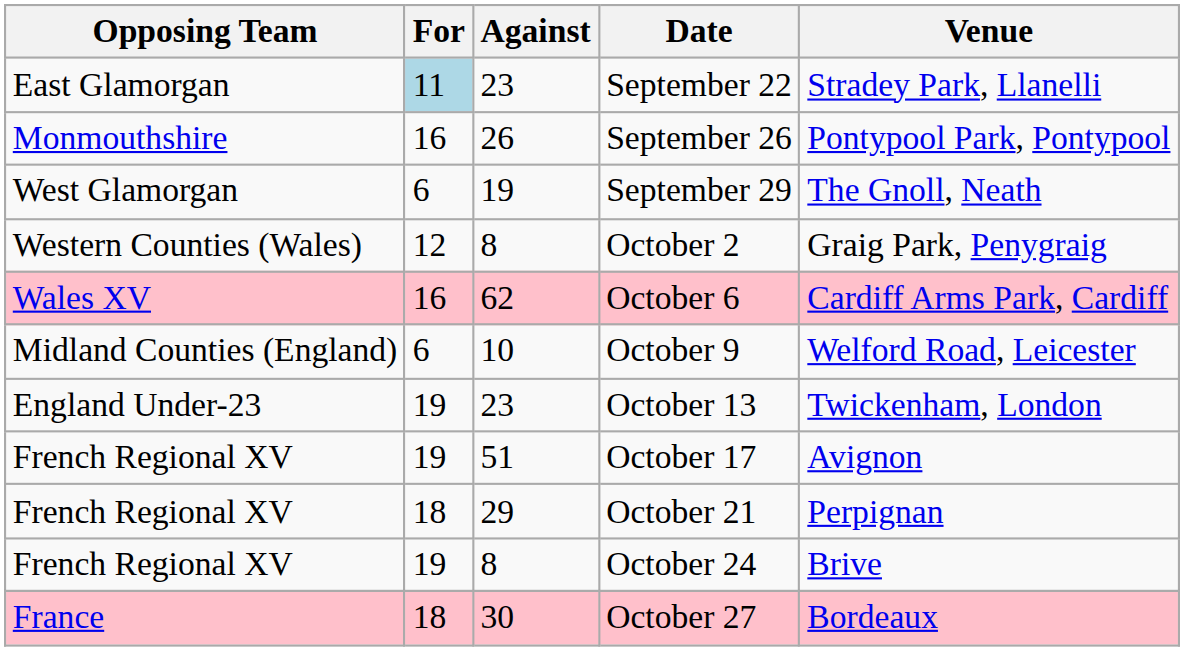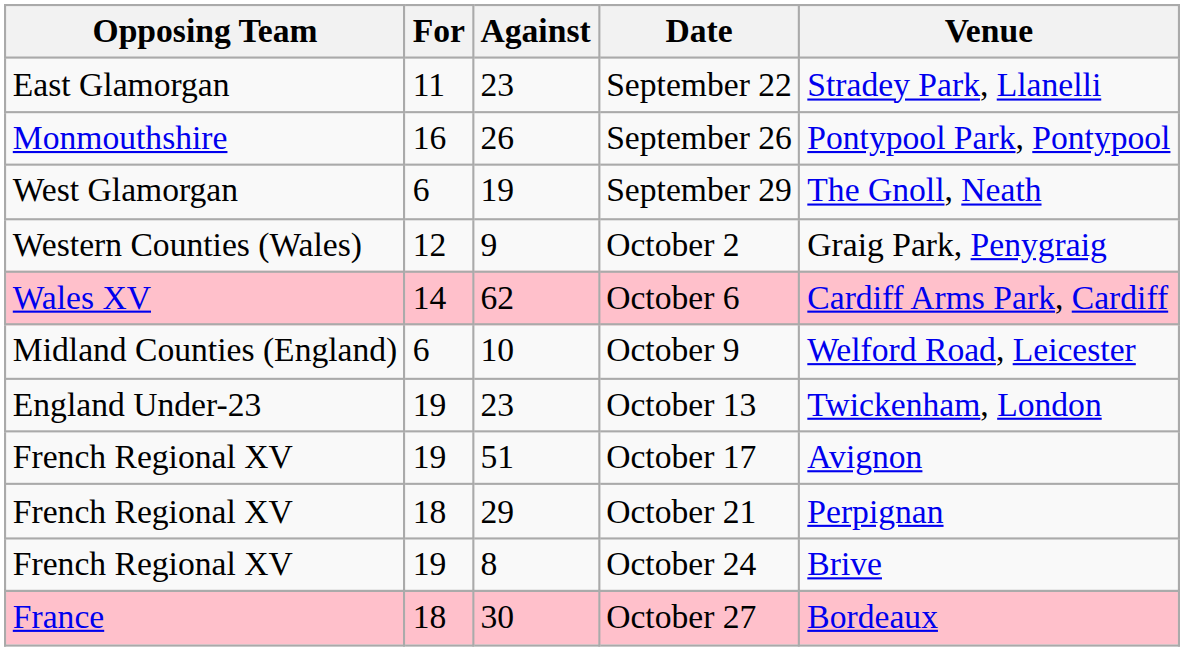September 22 | For: lightblue background -> no background
October 2 | Against: 8 -> 9
October 6 | For: 16 -> 14
